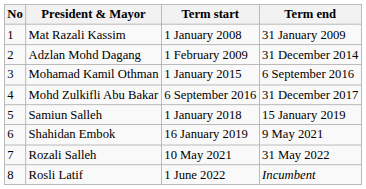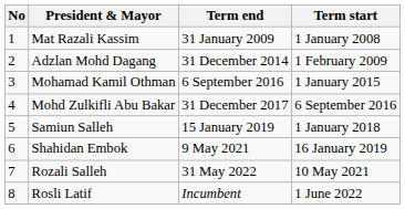columns swapped: Term start <-> Term end
